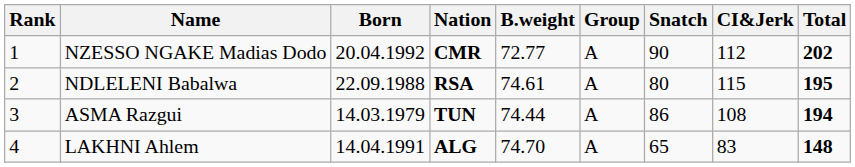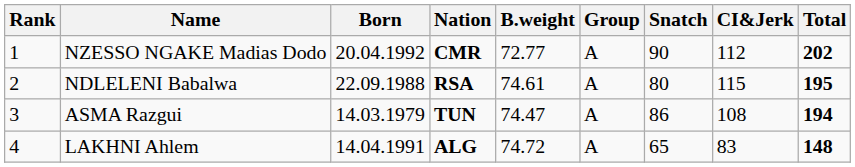ASMA Razgui | B.weight: 74.44 -> 74.47
LAKHNI Ahlem | B.weight: 74.70 -> 74.72
